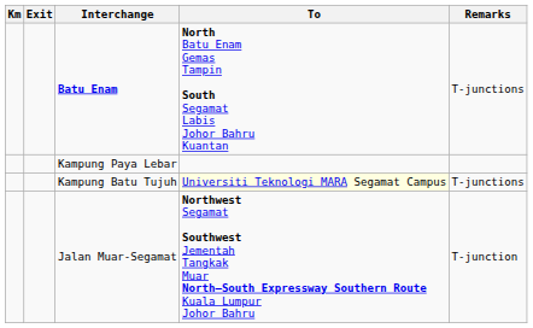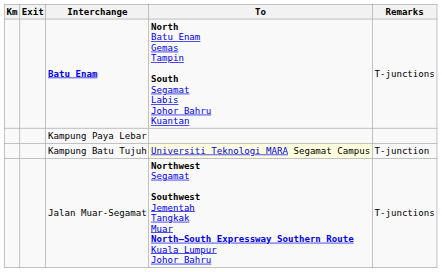Kampung Batu Tujuh | Remarks: T-junctions -> T-junction
Jalan Muar-Segamat | Remarks: T-junction -> T-junctions
